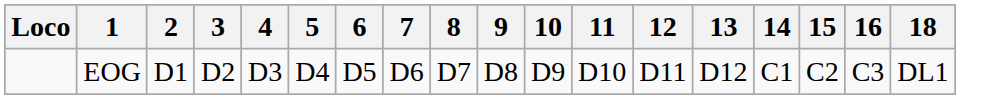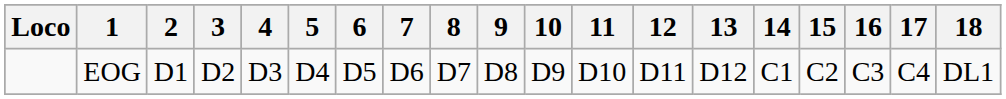+ column: 17 | C4
